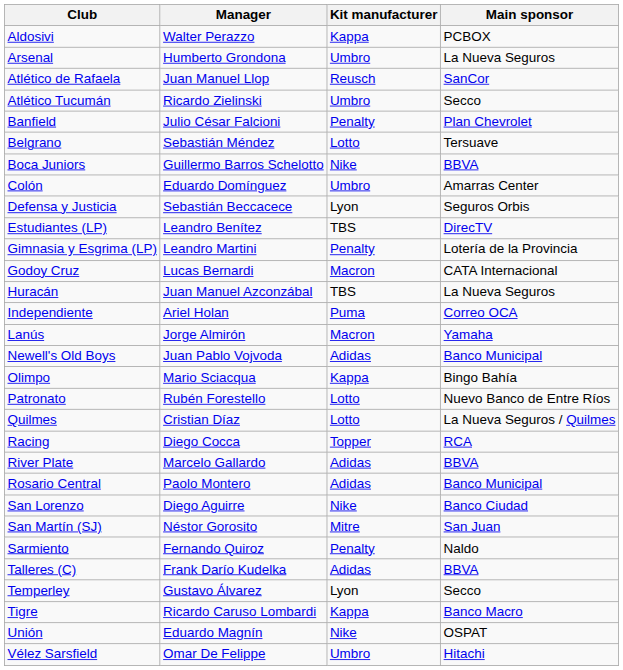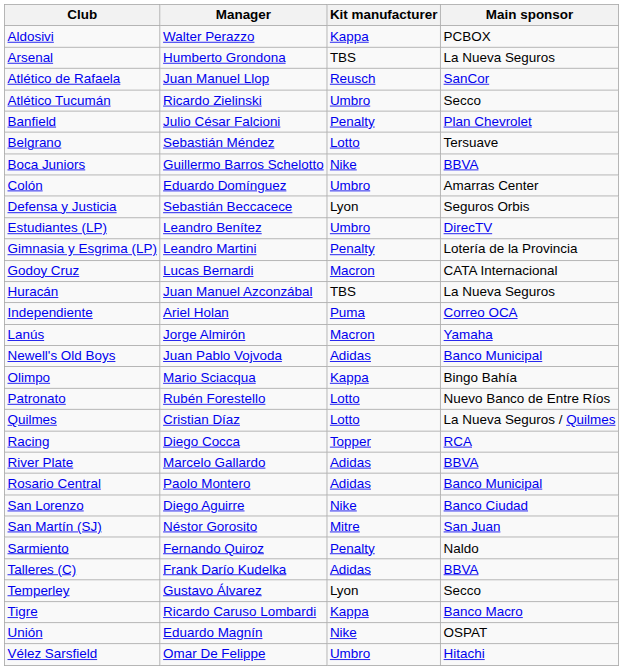Arsenal | Kit manufacturer: Umbro -> TBS
Estudiantes (LP) | Kit manufacturer: TBS -> Umbro
